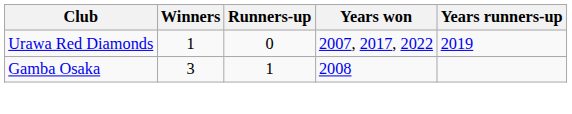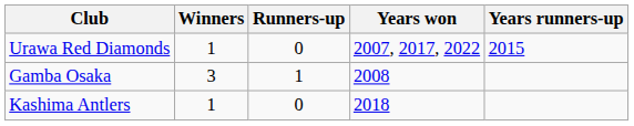Urawa Red Diamonds | Years runners-up: 2019 -> 2015
+ row: Kashima Antlers | 1 | 0 | 2018
